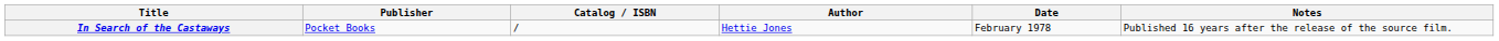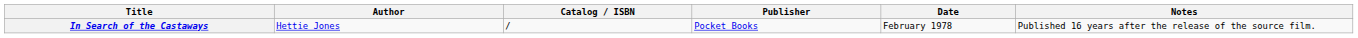columns swapped: Author <-> Publisher
